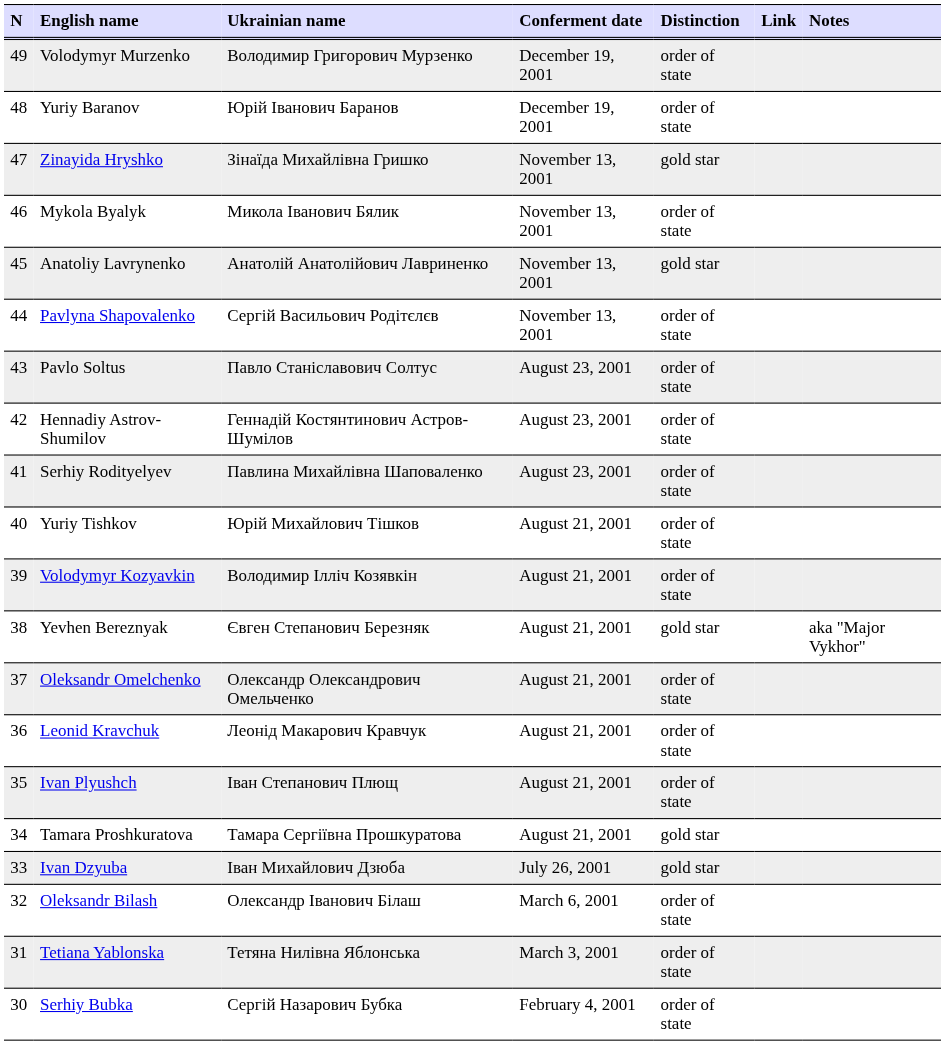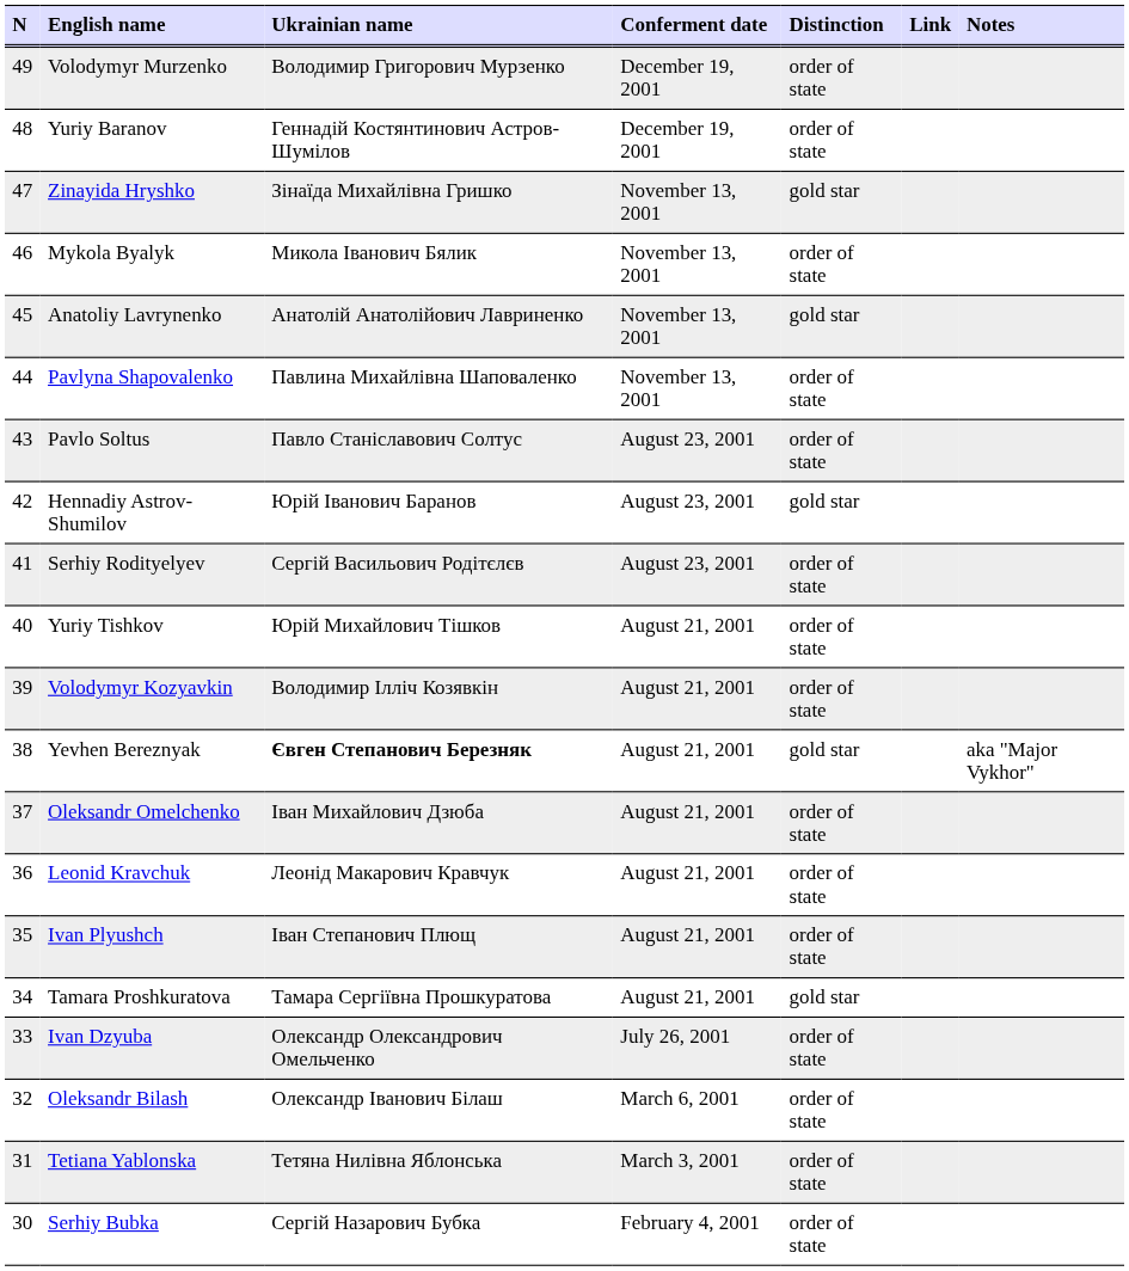Yuriy Baranov | Ukrainian name: Юрій Іванович Баранов -> Геннадій Костянтинович Астров-Шумілов
Pavlyna Shapovalenko | Ukrainian name: Сергій Васильович Родітєлєв -> Павлина Михайлівна Шаповаленко
Hennadiy Astrov-Shumilov | Ukrainian name: Геннадій Костянтинович Астров-Шумілов -> Юрій Іванович Баранов
Hennadiy Astrov-Shumilov | Distinction: order of state -> gold star
Serhiy Rodityelyev | Ukrainian name: Павлина Михайлівна Шаповаленко -> Сергій Васильович Родітєлєв
Yevhen Bereznyak | Ukrainian name: normal -> bold
Oleksandr Omelchenko | Ukrainian name: Олександр Олександрович Омельченко -> Іван Михайлович Дзюба
Ivan Dzyuba | Ukrainian name: Іван Михайлович Дзюба -> Олександр Олександрович Омельченко
Ivan Dzyuba | Distinction: gold star -> order of state
